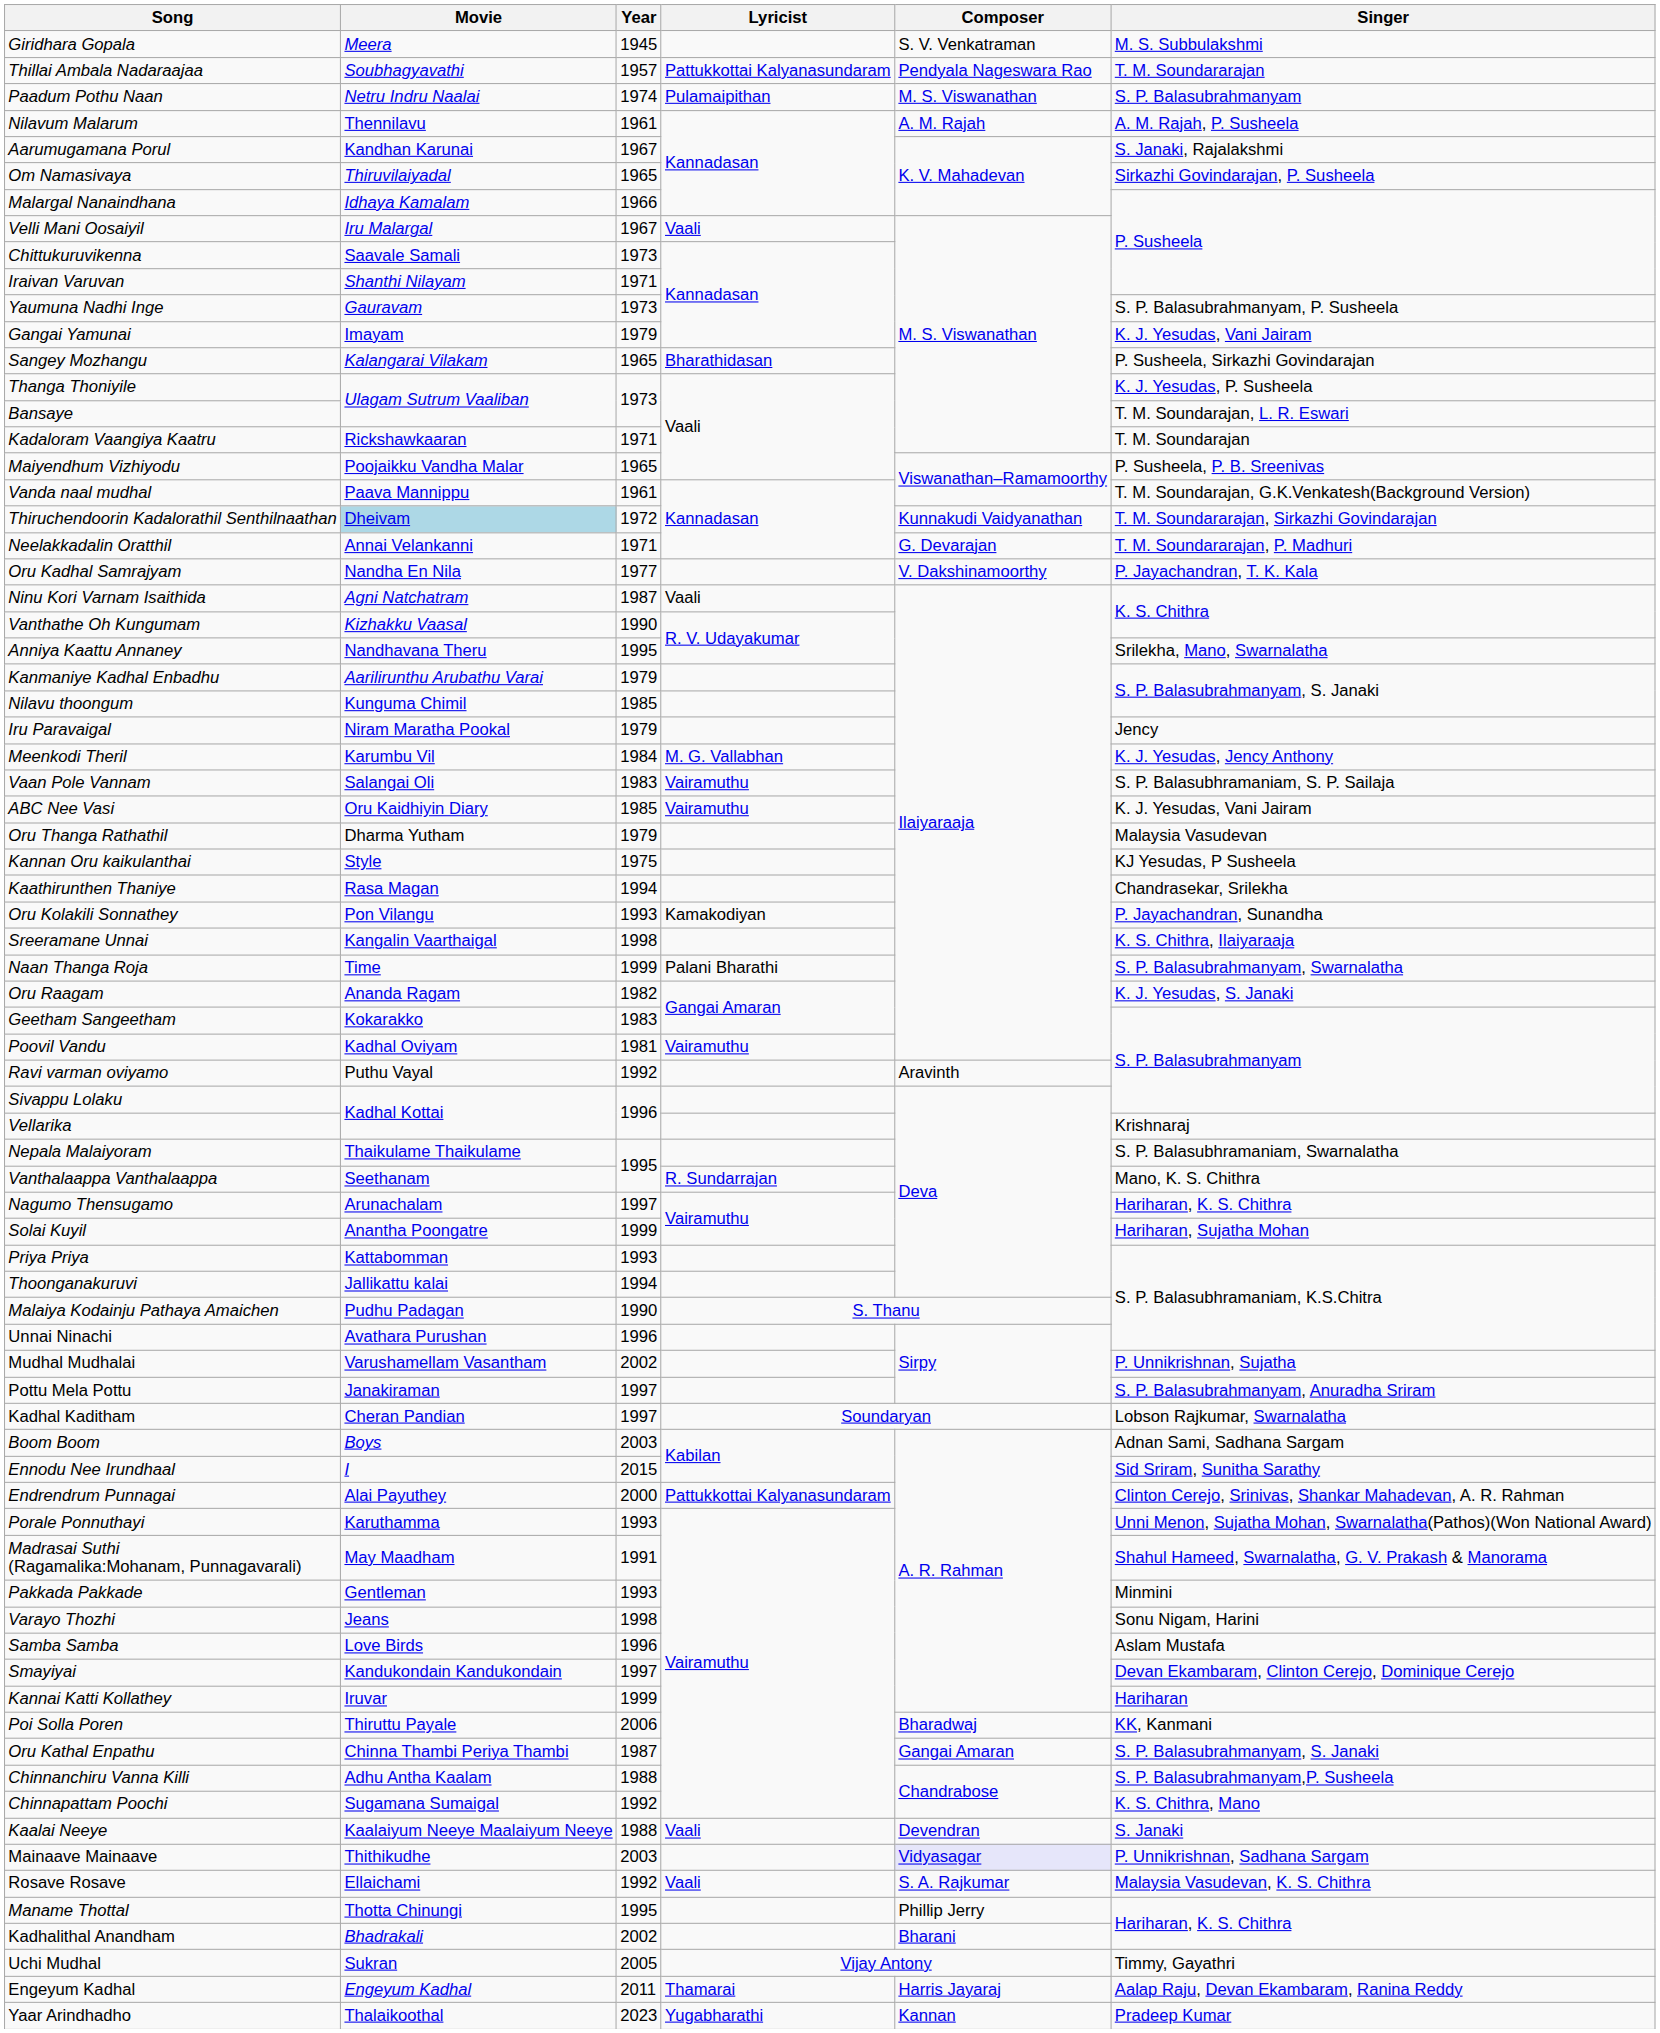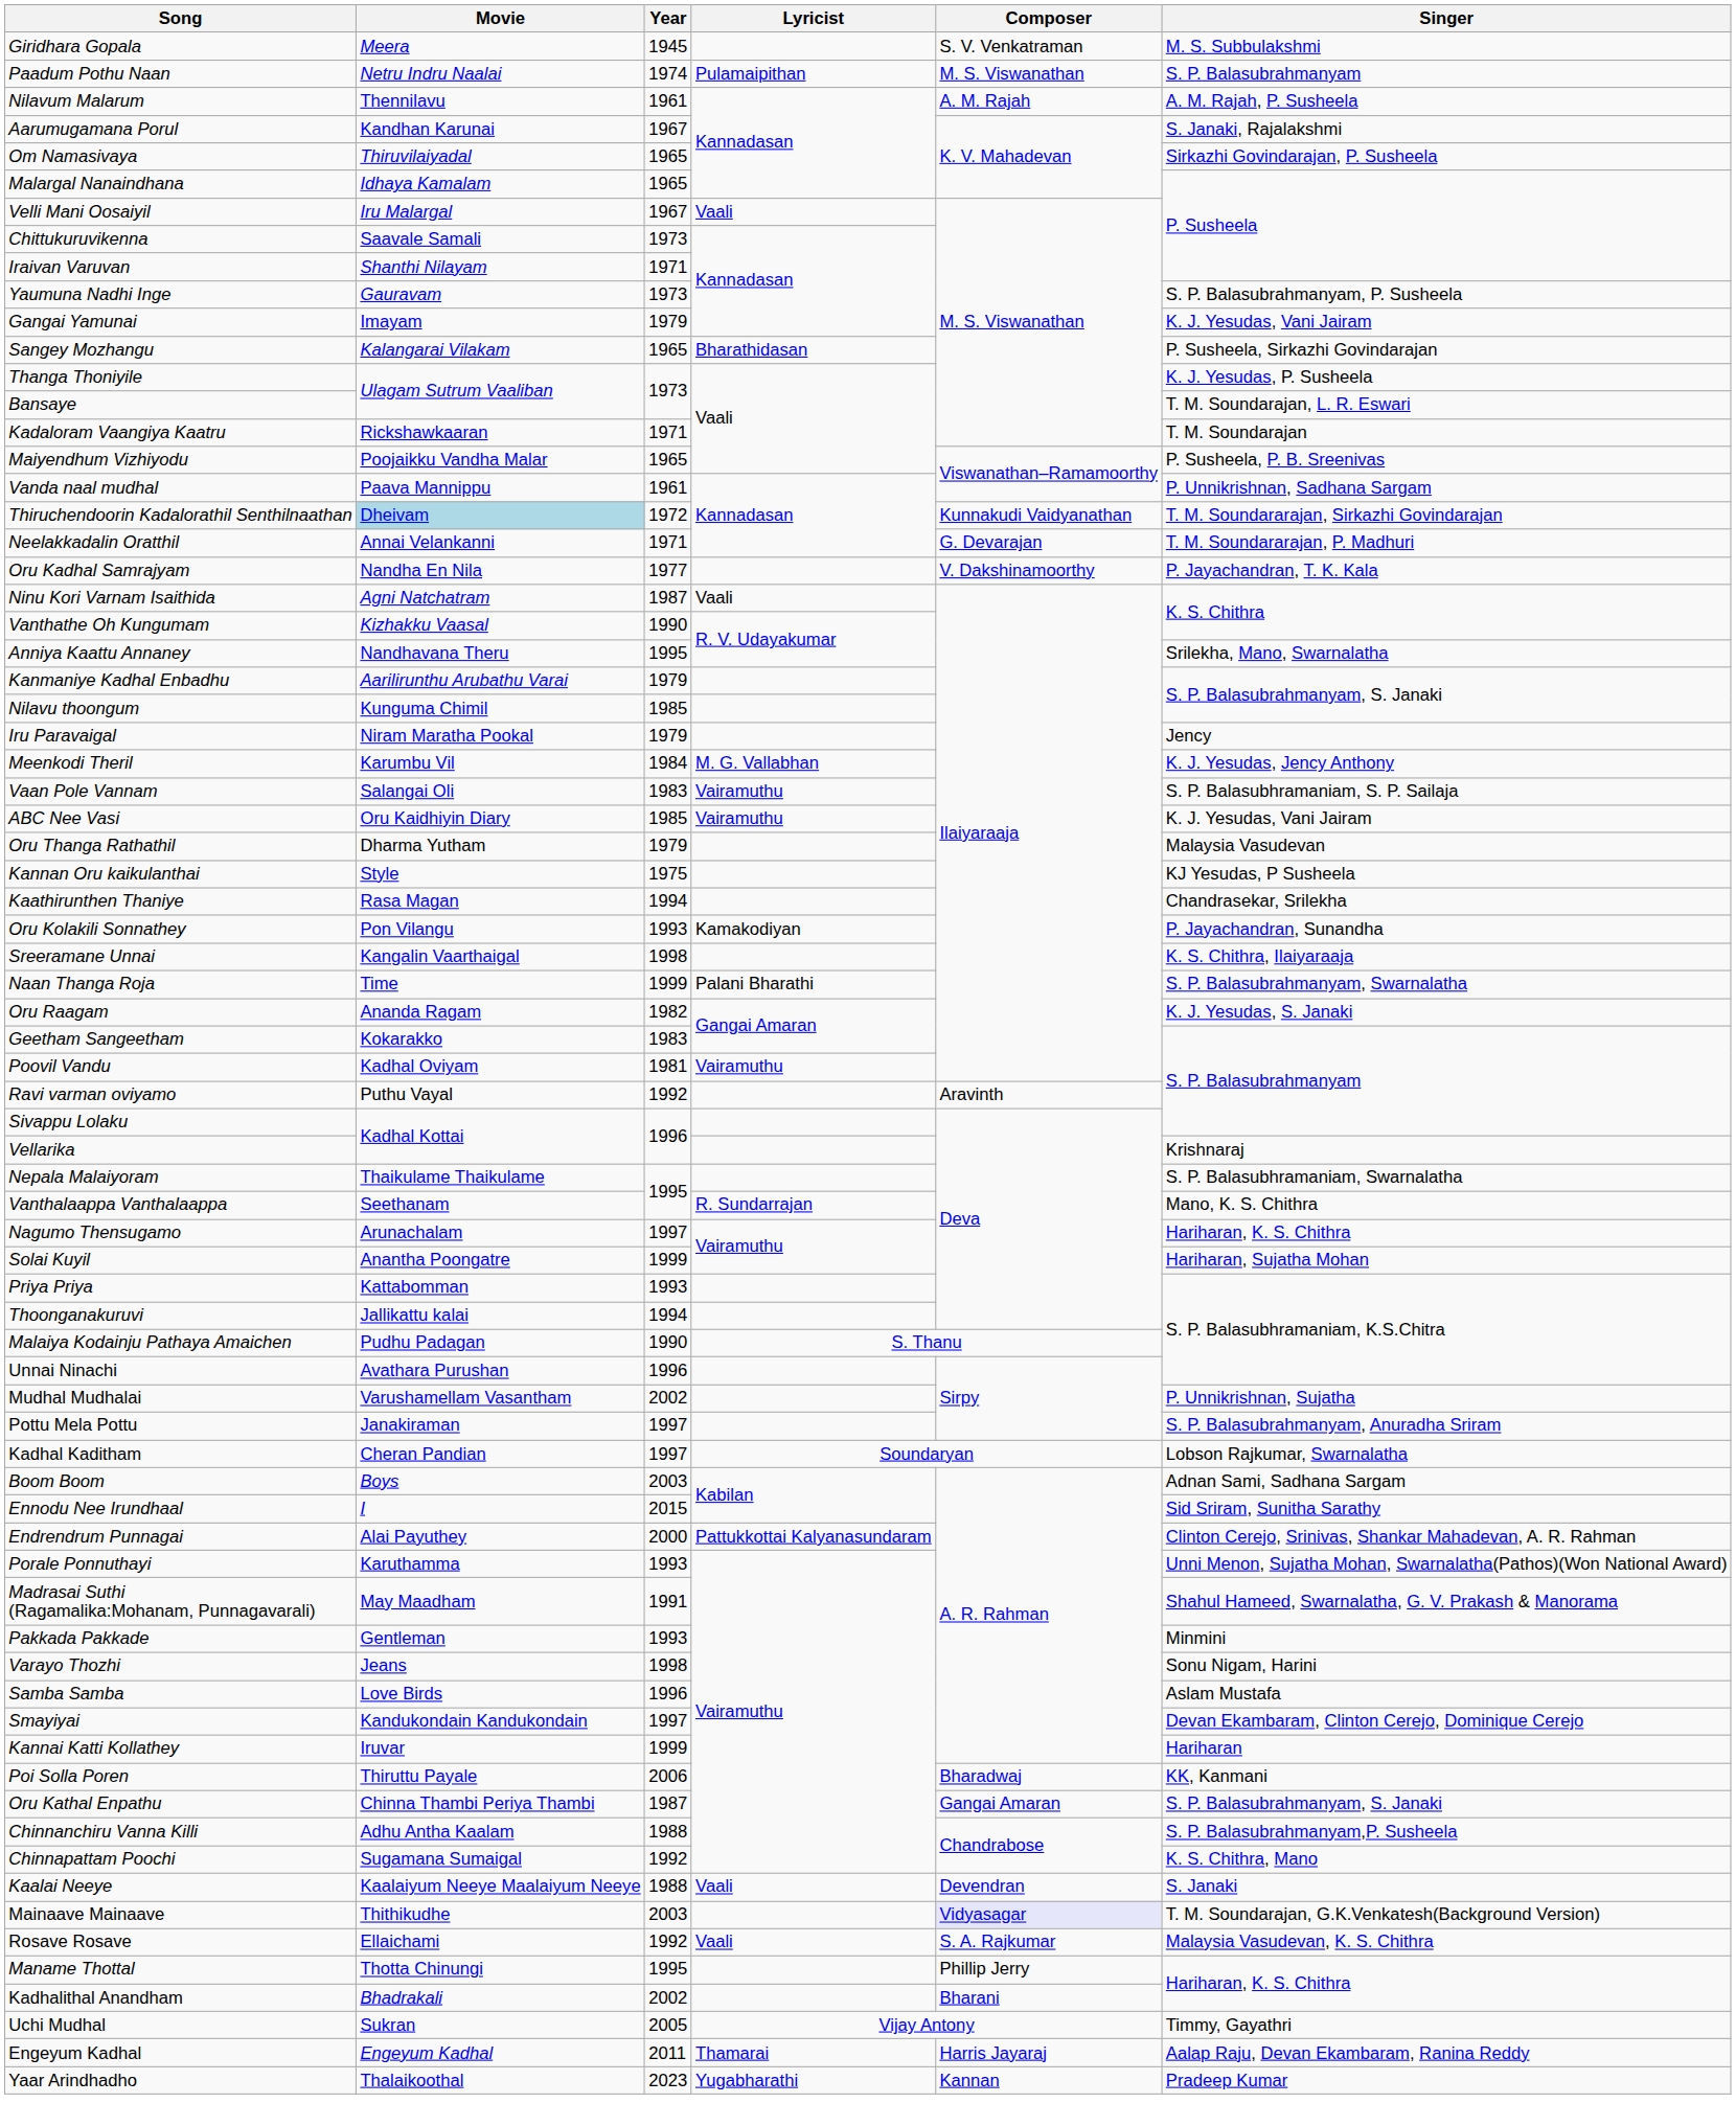- row: Thillai Ambala Nadaraajaa | Soubhagyavathi | 1957 | Pattukkottai Kalyanasundaram | Pendyala Nageswara Rao | T. M. Soundararajan
Malargal Nanaindhana | Year: 1966 -> 1965
Vanda naal mudhal | Singer: T. M. Soundarajan, G.K.Venkatesh(Background Version) -> P. Unnikrishnan, Sadhana Sargam
Mainaave Mainaave | Singer: P. Unnikrishnan, Sadhana Sargam -> T. M. Soundarajan, G.K.Venkatesh(Background Version)
